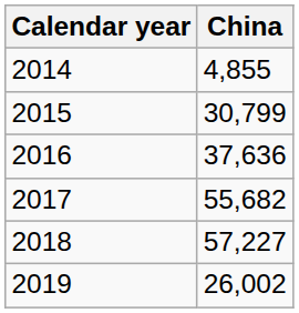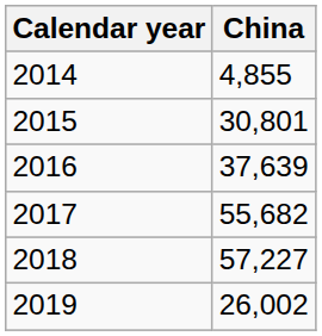2015 | China: 30,799 -> 30,801
2016 | China: 37,636 -> 37,639
